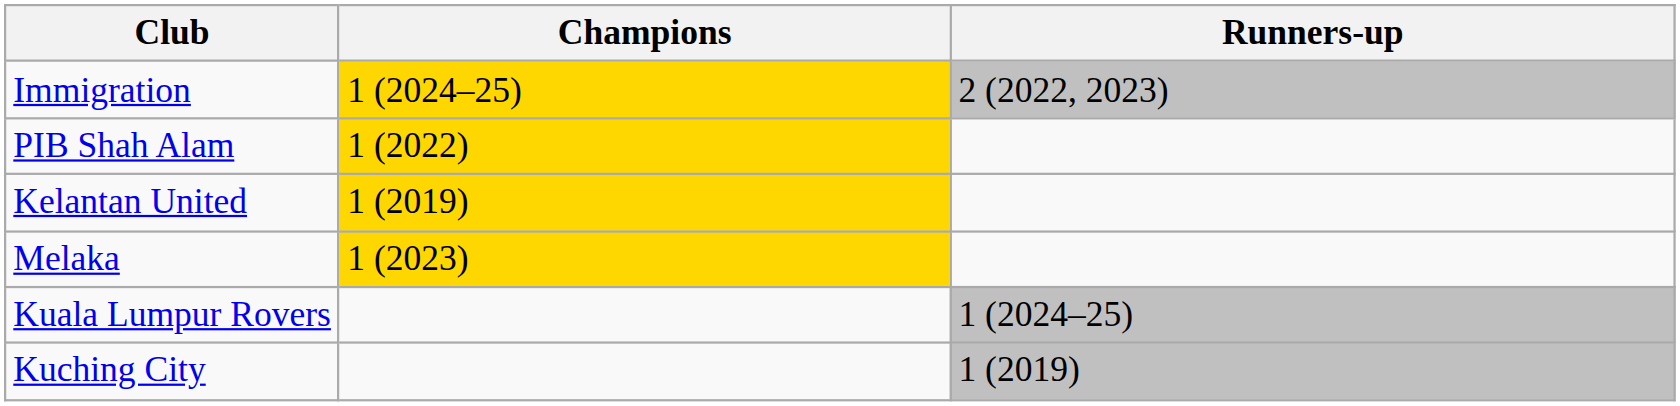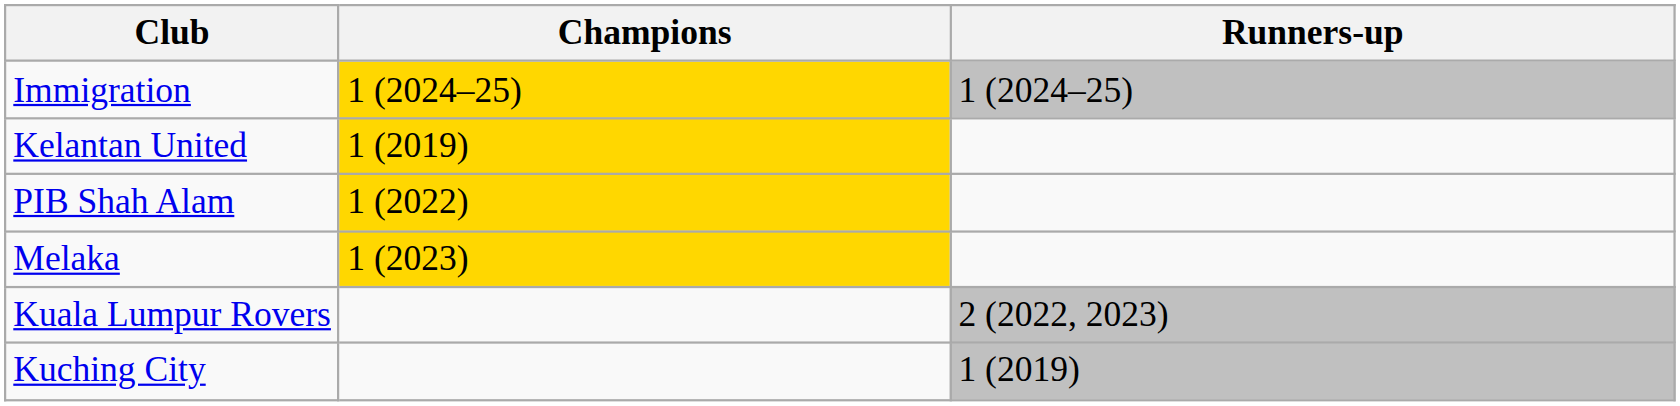Immigration | Runners-up: 2 (2022, 2023) -> 1 (2024–25)
rows swapped: Kelantan United <-> PIB Shah Alam
Kuala Lumpur Rovers | Runners-up: 1 (2024–25) -> 2 (2022, 2023)
